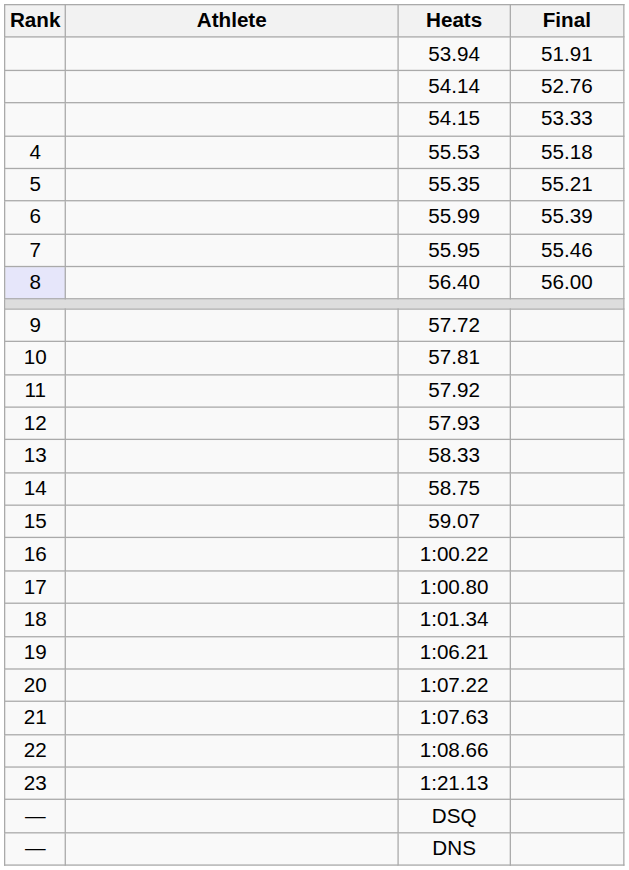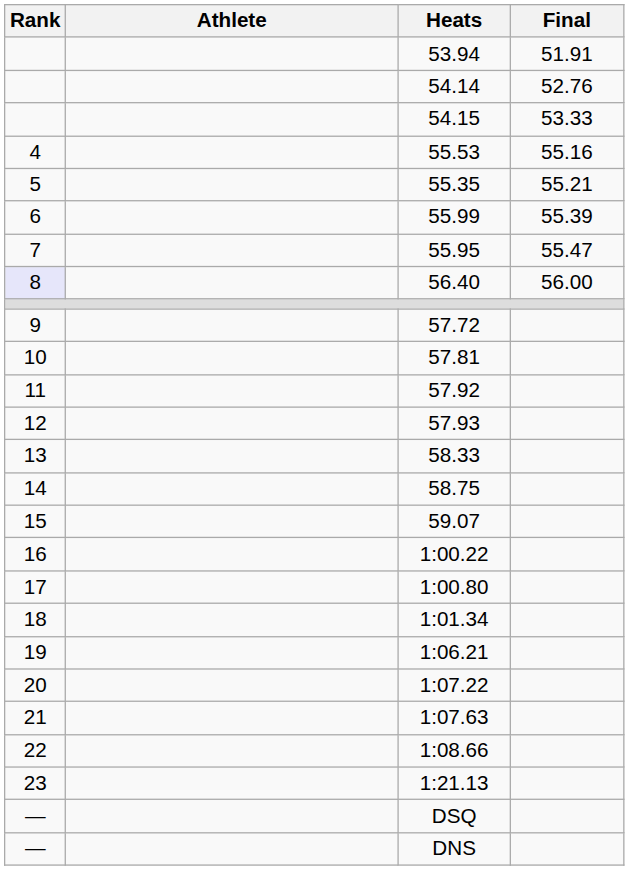55.53 | Final: 55.18 -> 55.16
55.95 | Final: 55.46 -> 55.47
